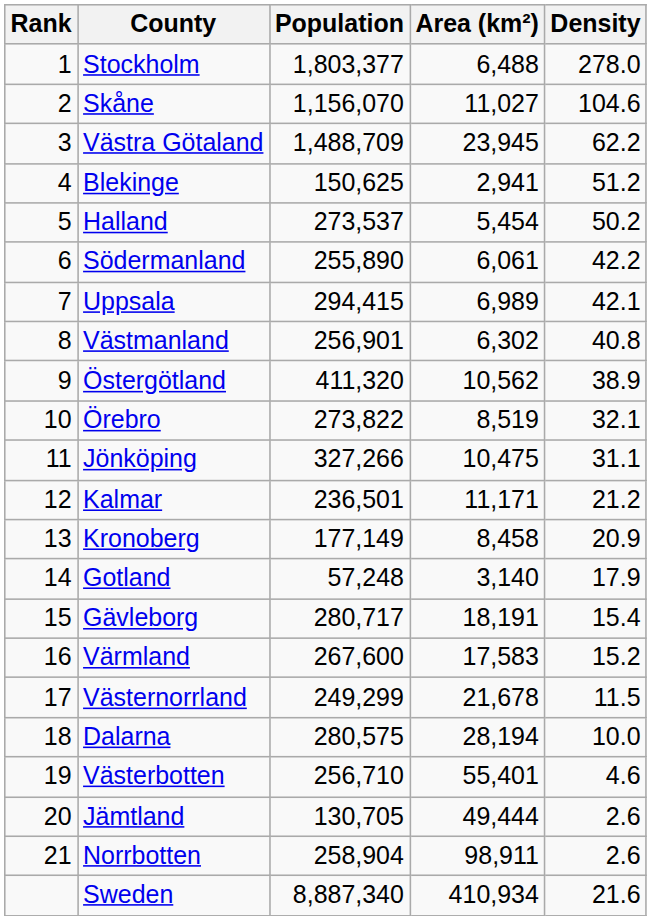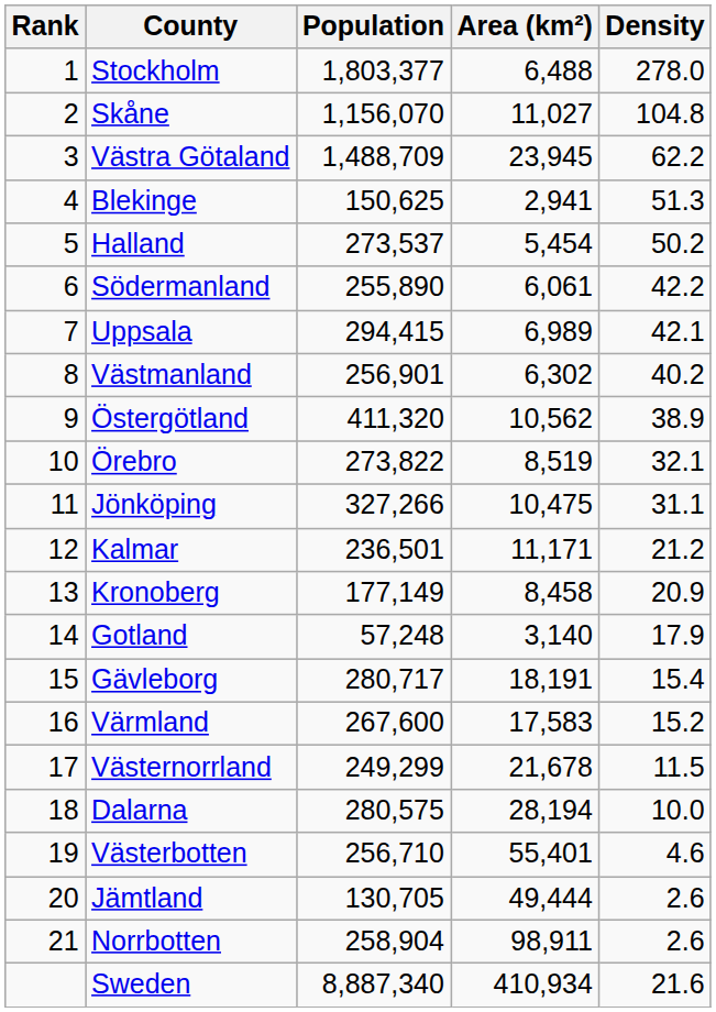Skåne | Density: 104.6 -> 104.8
Blekinge | Density: 51.2 -> 51.3
Västmanland | Density: 40.8 -> 40.2
